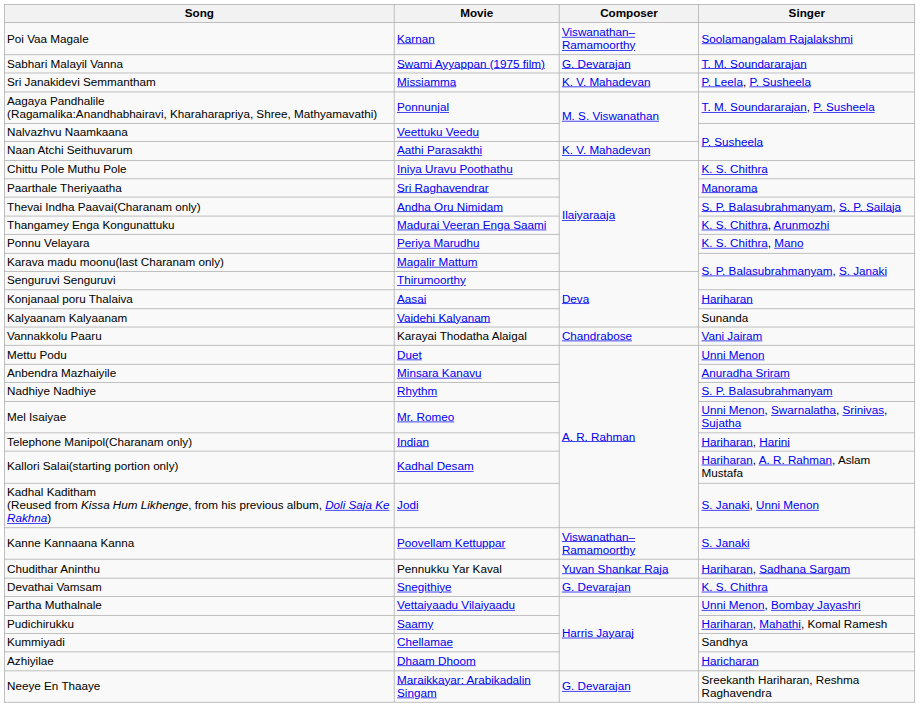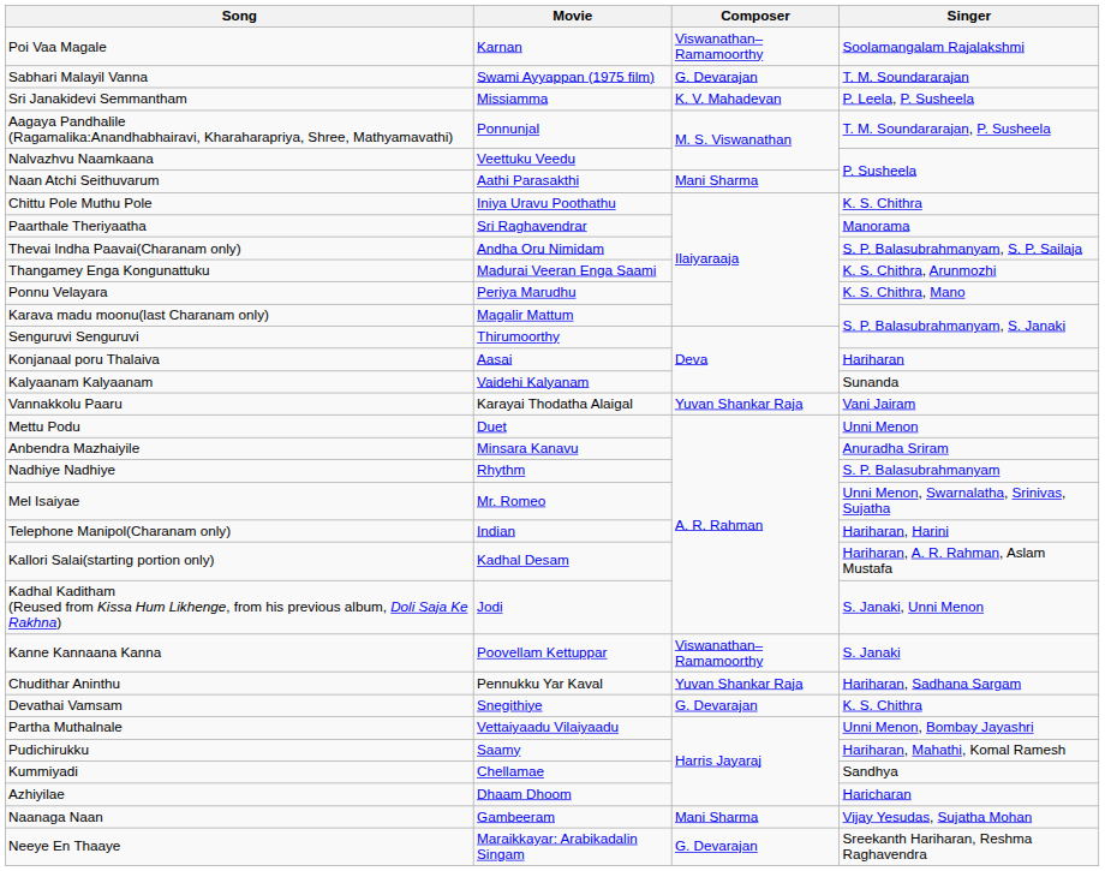Naan Atchi Seithuvarum | Composer: K. V. Mahadevan -> Mani Sharma
Vannakkolu Paaru | Composer: Chandrabose -> Yuvan Shankar Raja
+ row: Naanaga Naan | Gambeeram | Mani Sharma | Vijay Yesudas, Sujatha Mohan
